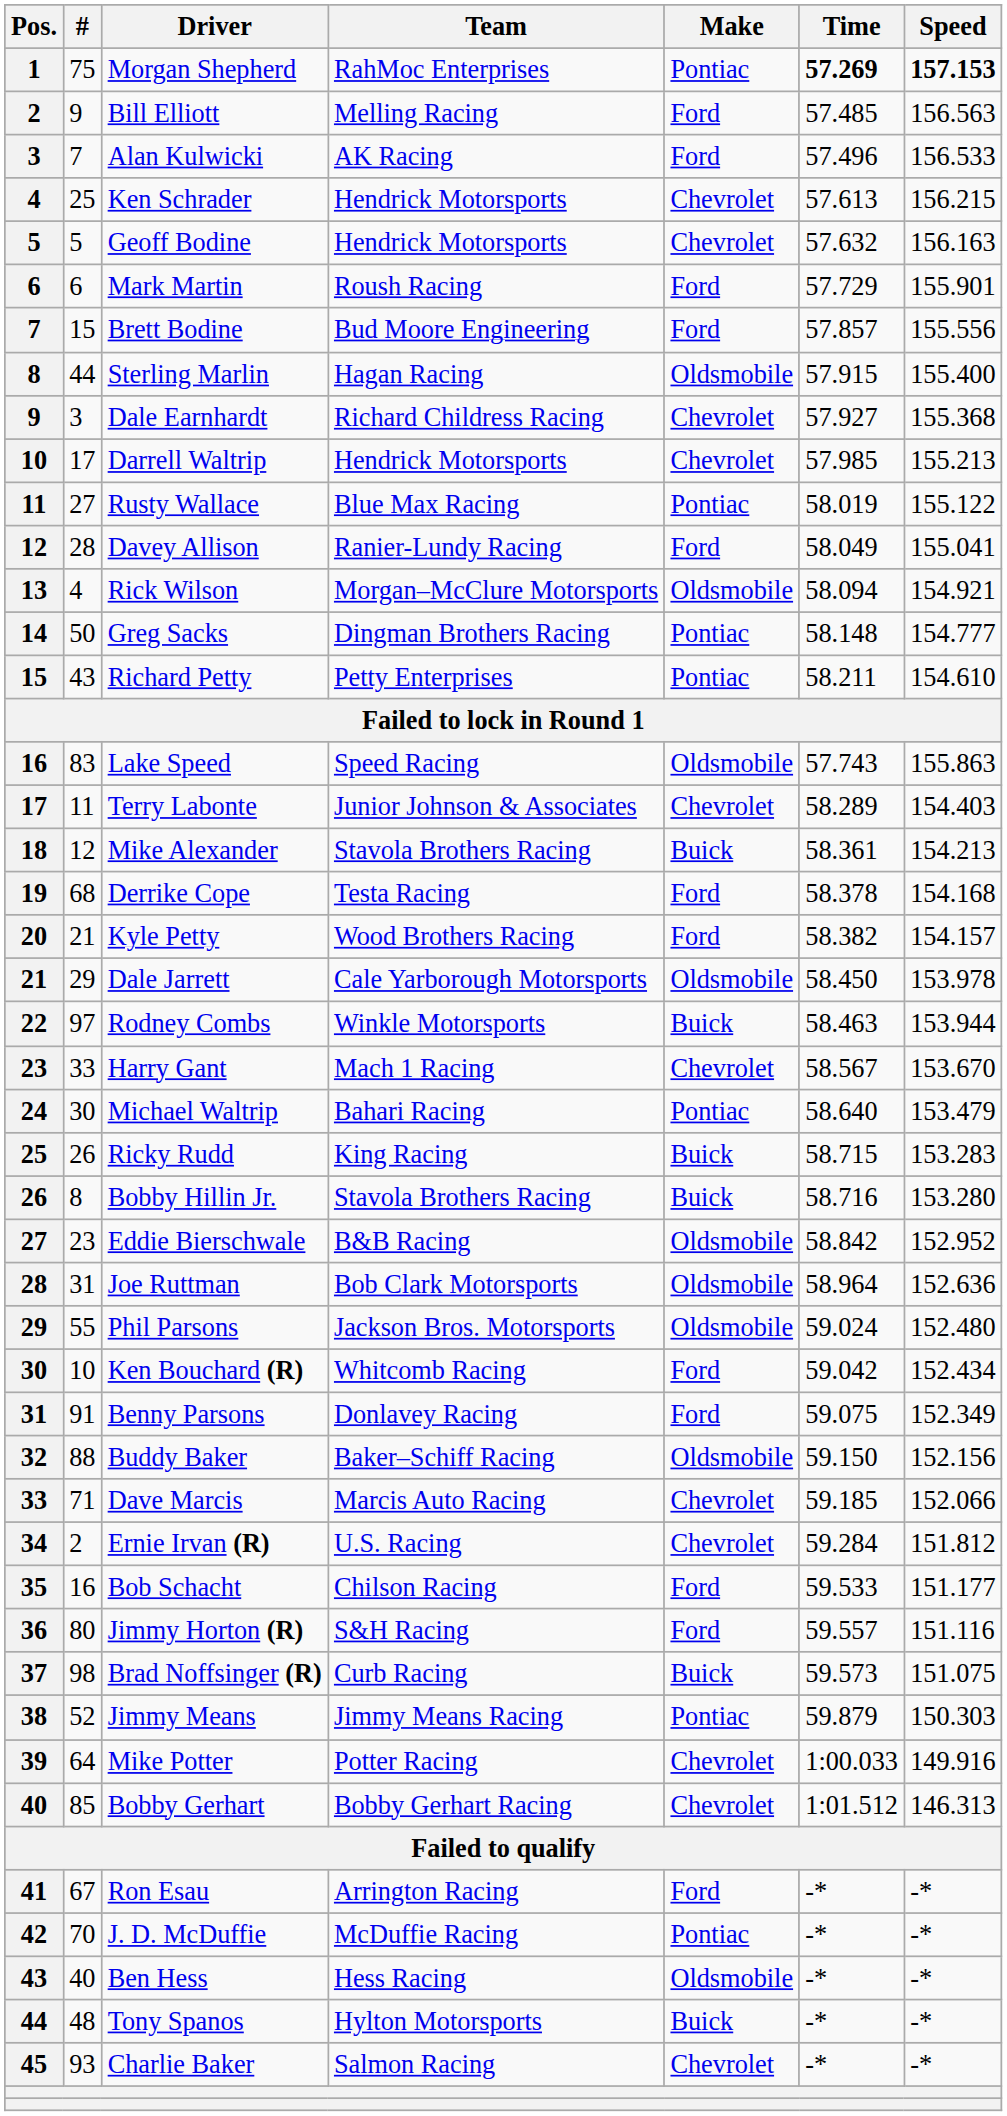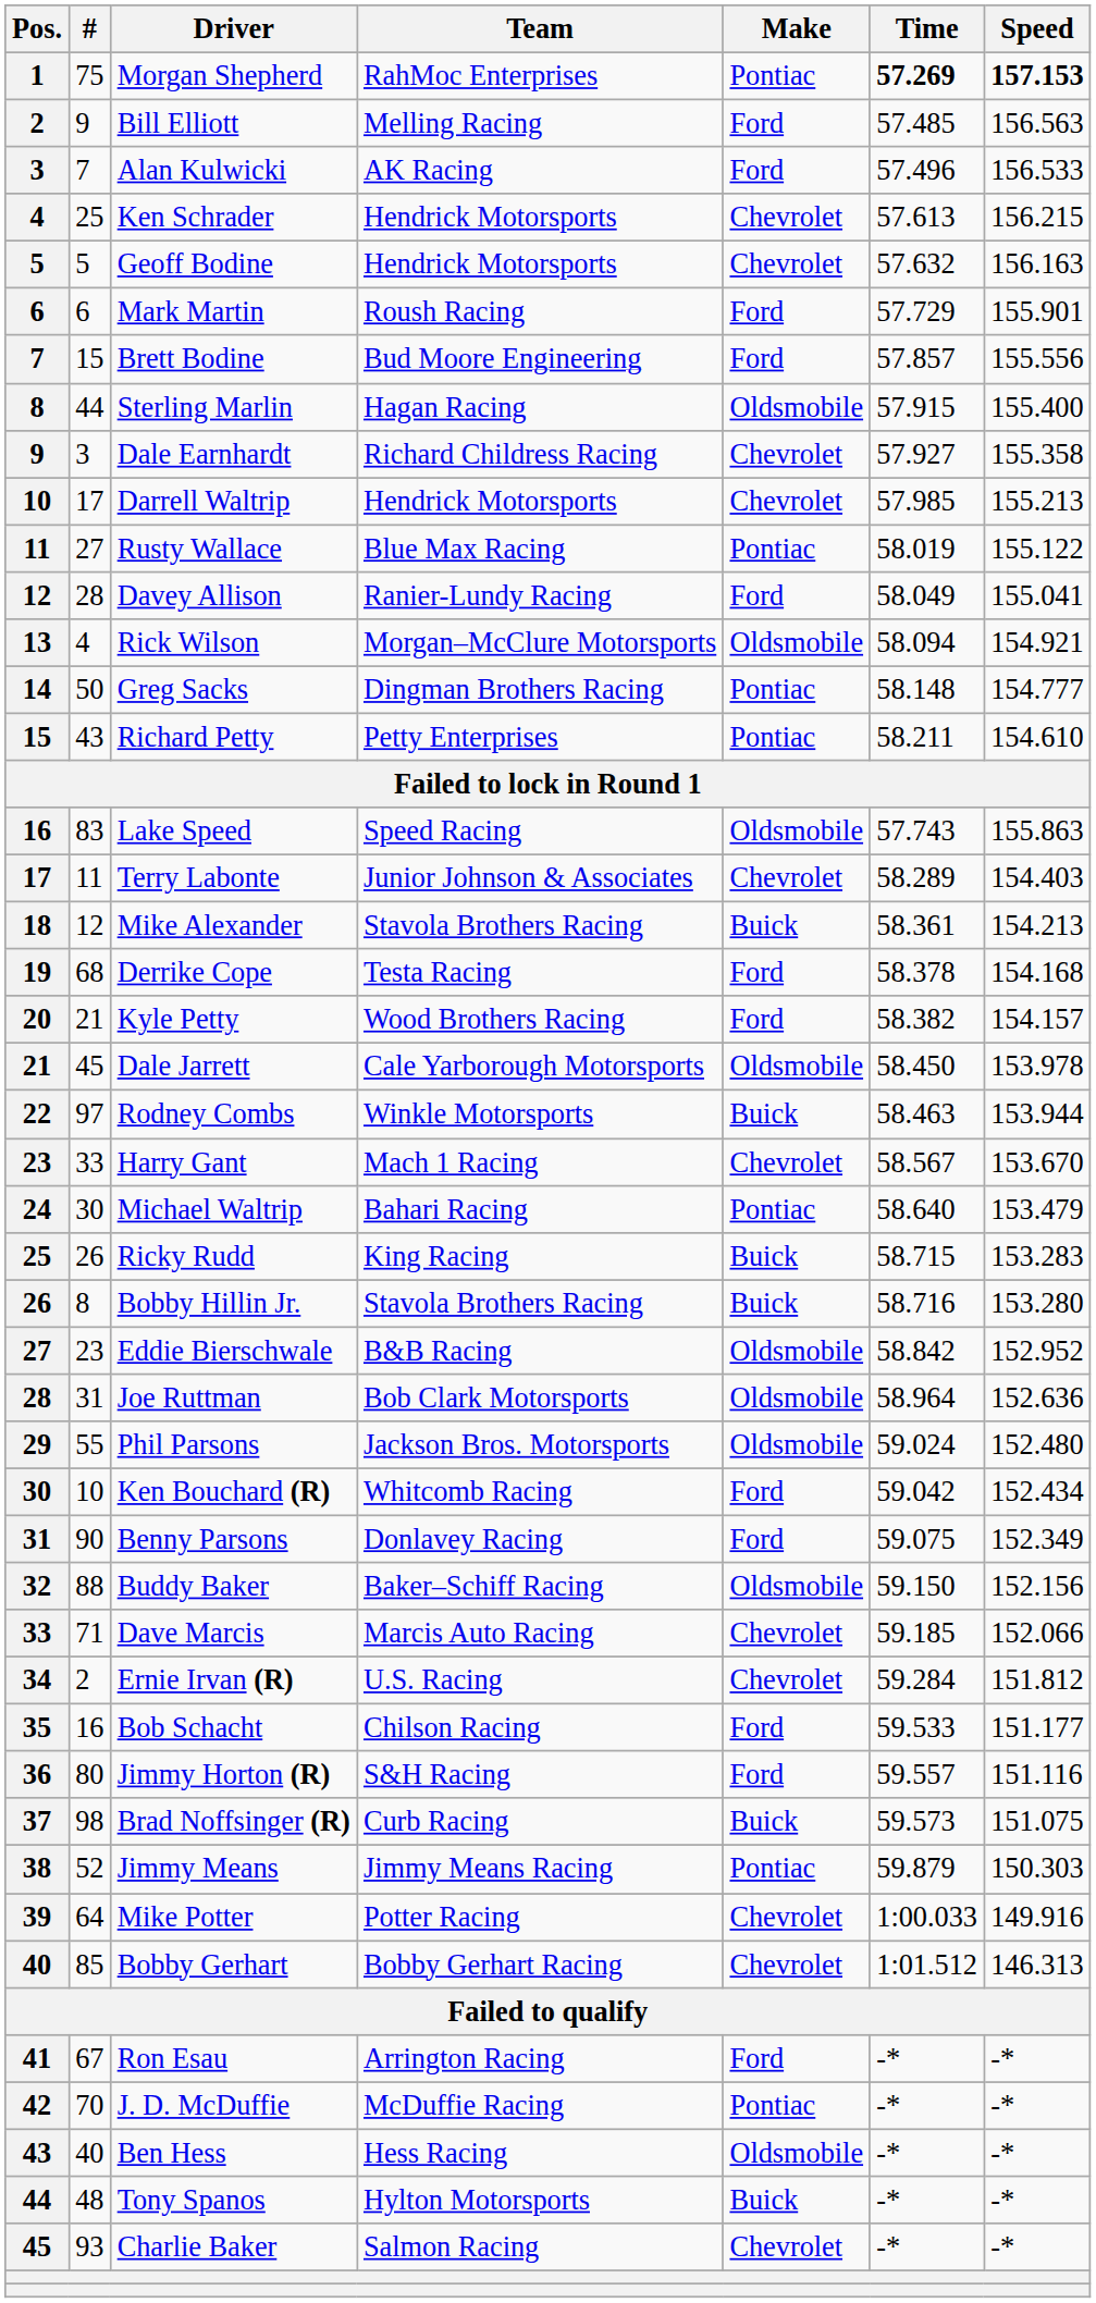Dale Earnhardt | Speed: 155.368 -> 155.358
Dale Jarrett | #: 29 -> 45
Benny Parsons | #: 91 -> 90
